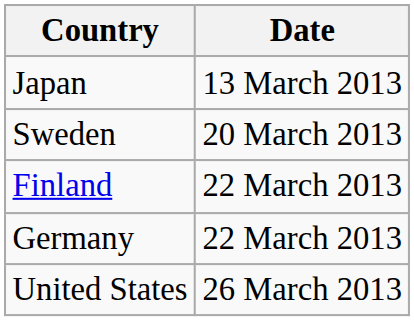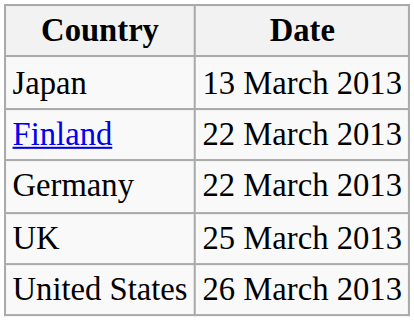- row: Sweden | 20 March 2013
+ row: UK | 25 March 2013
